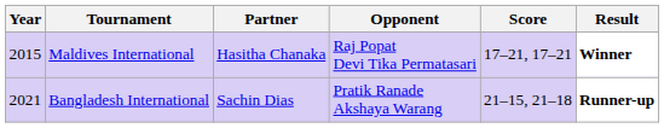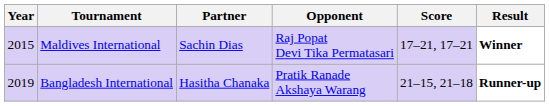Maldives International | Partner: Hasitha Chanaka -> Sachin Dias
Bangladesh International | Year: 2021 -> 2019
Bangladesh International | Partner: Sachin Dias -> Hasitha Chanaka
